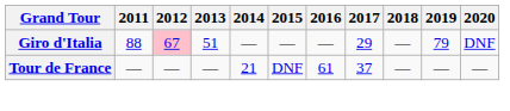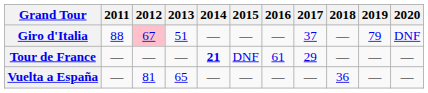Giro d'Italia | 2017: 29 -> 37
Tour de France | 2014: normal -> bold
Tour de France | 2017: 37 -> 29
+ row: Vuelta a España | — | 81 | 65 | — | — | — | — | 36 | — | —
